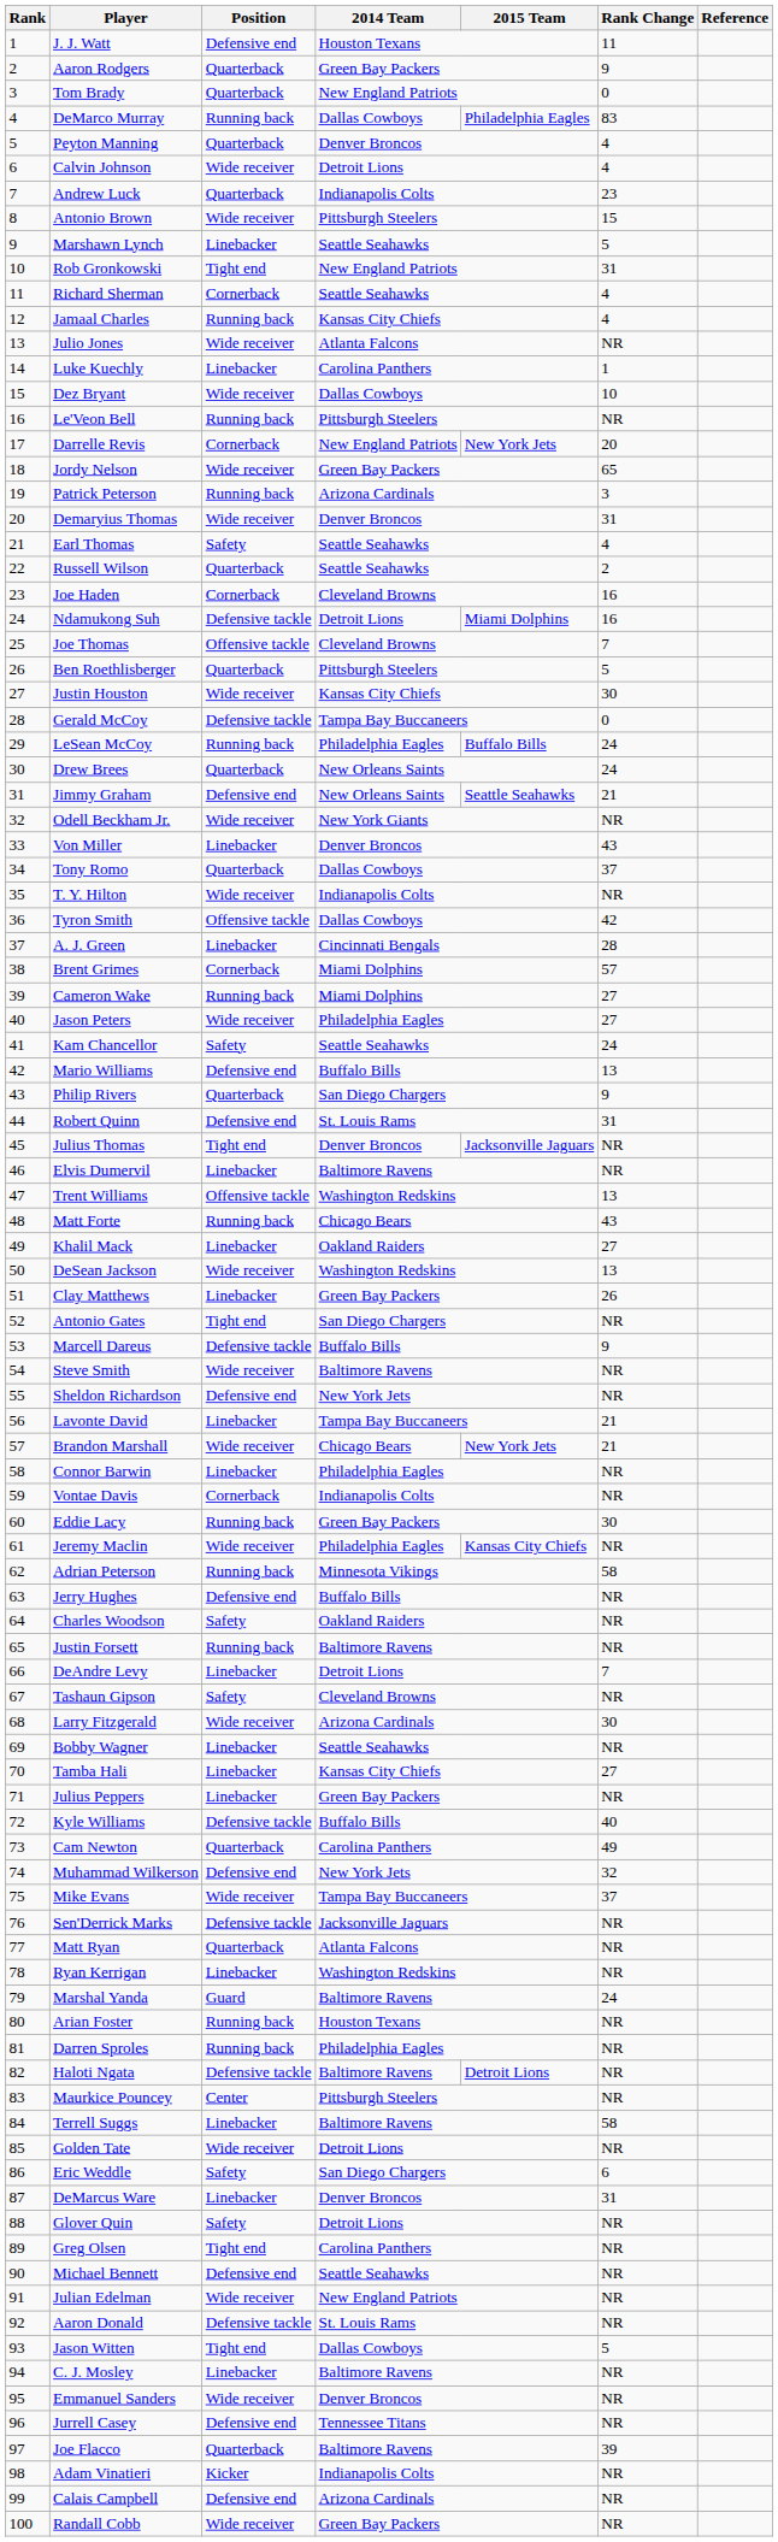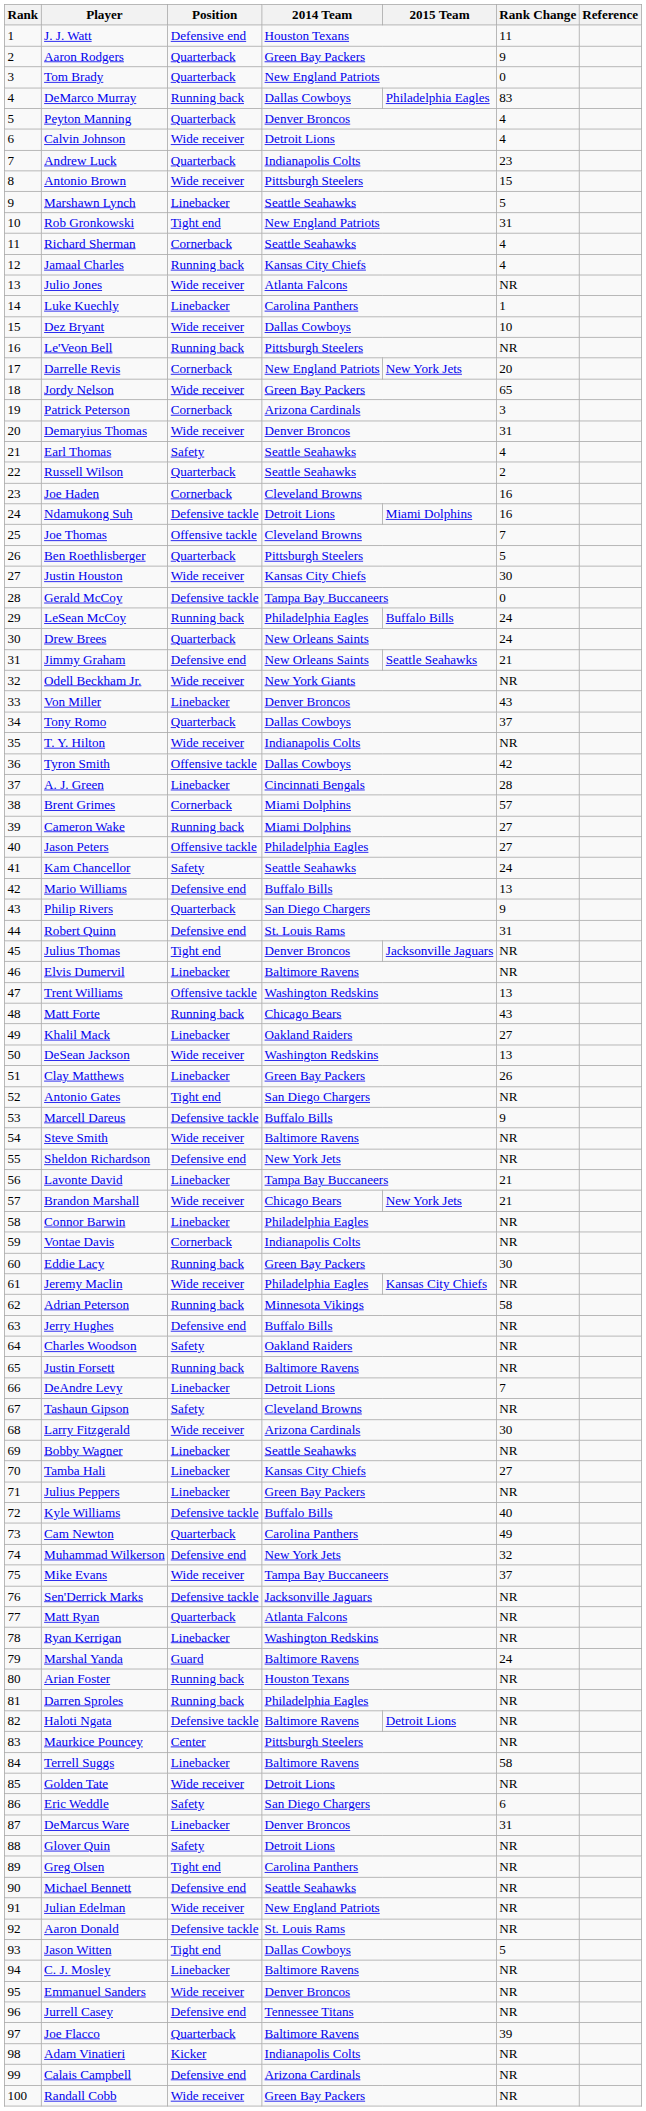Patrick Peterson | Position: Running back -> Cornerback
Jason Peters | Position: Wide receiver -> Offensive tackle
